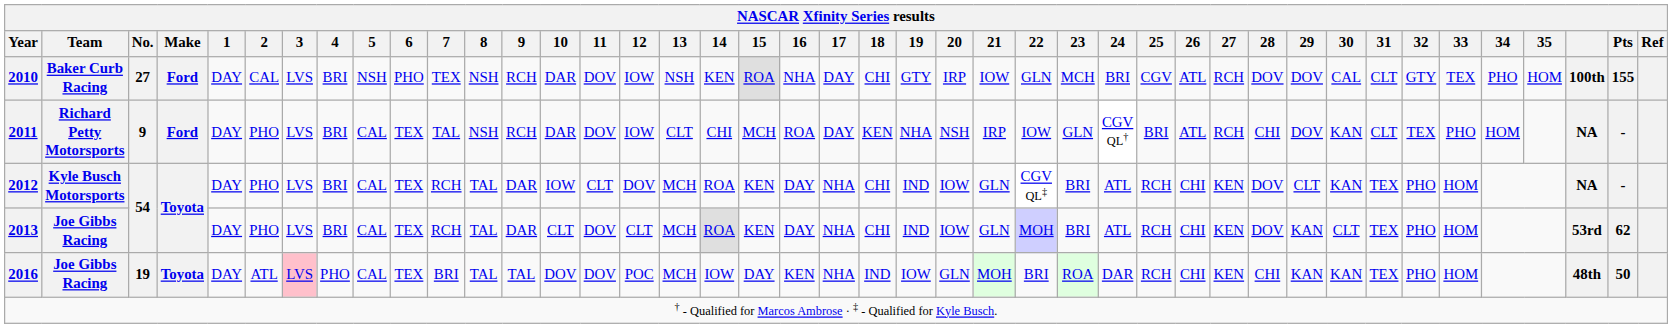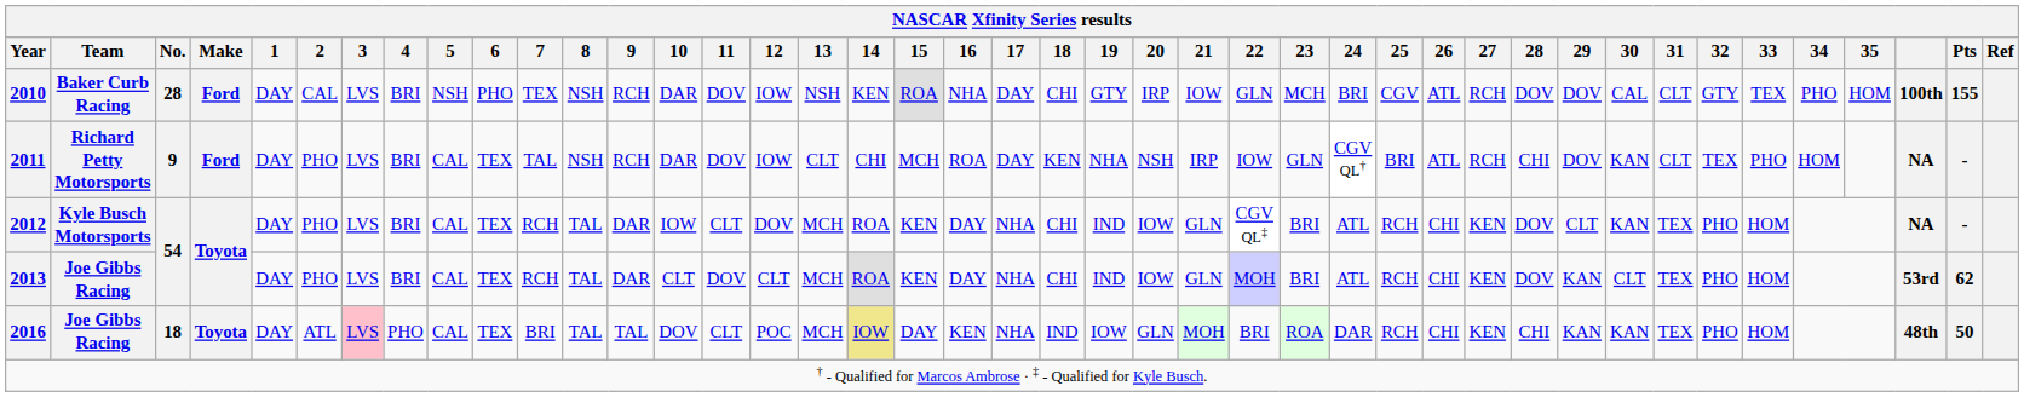2010 | No.: 27 -> 28
2016 | No.: 19 -> 18
2016 | 11: DOV -> CLT
2016 | 14: no background -> khaki background
